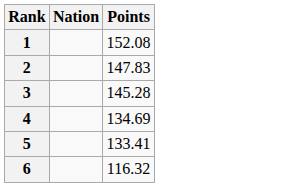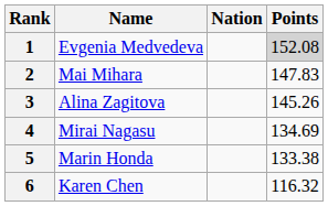+ column: Name | Evgenia Medvedeva | Mai Mihara | Alina Zagitova | Mirai Nagasu | Marin Honda | Karen Chen
1 | Points: no background -> lightgrey background
3 | Points: 145.28 -> 145.26
5 | Points: 133.41 -> 133.38
